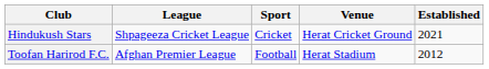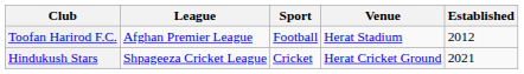rows swapped: Hindukush Stars <-> Toofan Harirod F.C.
